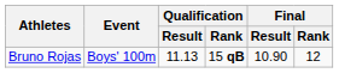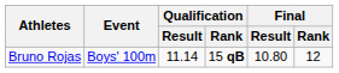Bruno Rojas | Qualification / Result: 11.13 -> 11.14
Bruno Rojas | Final / Result: 10.90 -> 10.80
